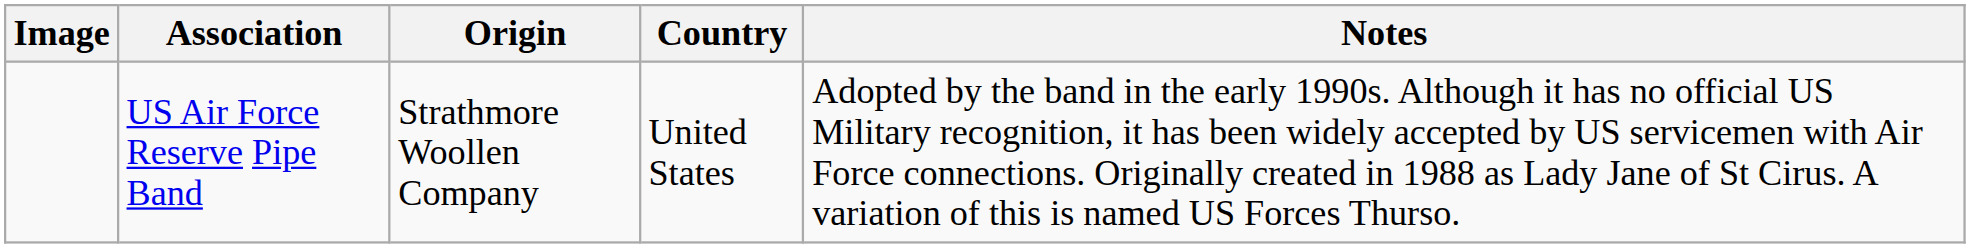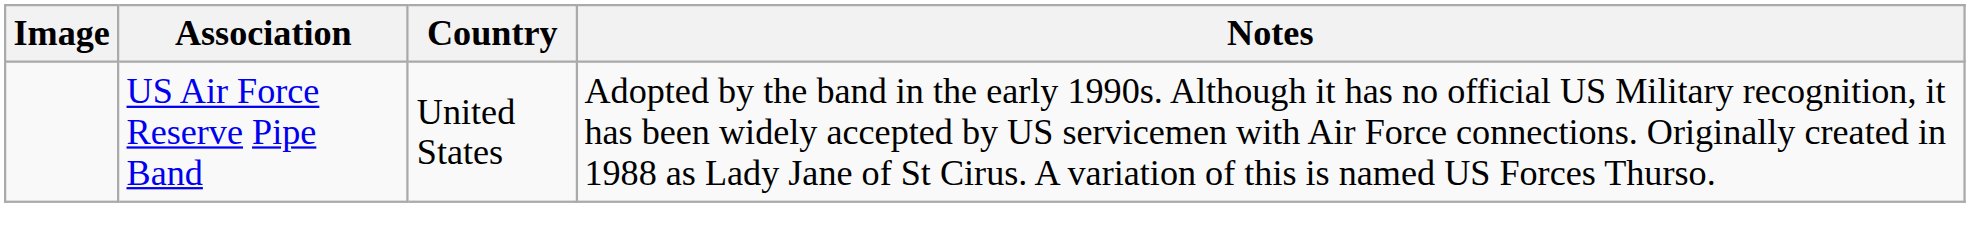- column: Origin | Strathmore Woollen Company
